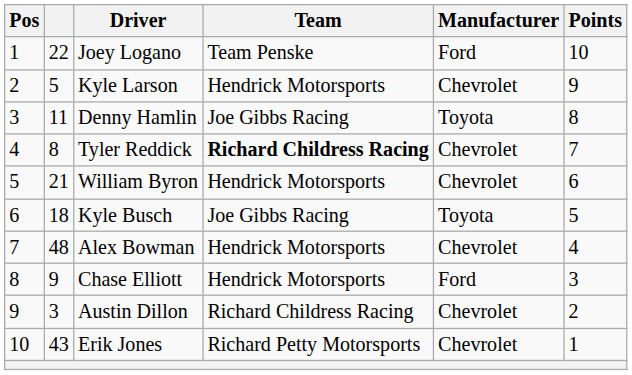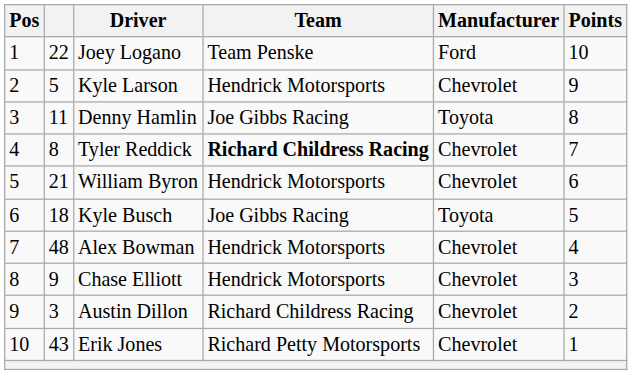Chase Elliott | Manufacturer: Ford -> Chevrolet
